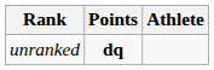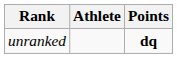columns swapped: Athlete <-> Points
